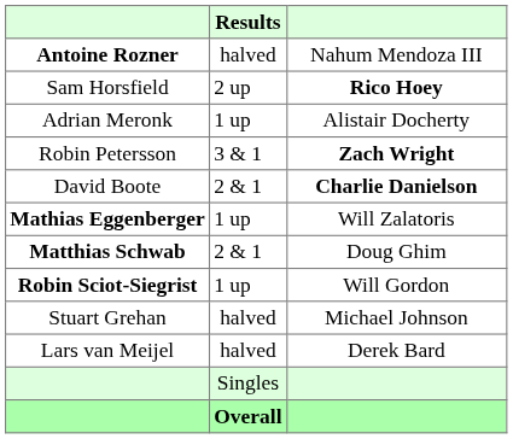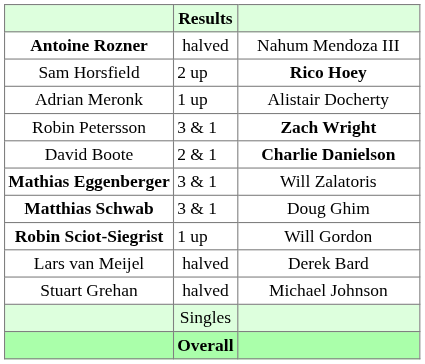Mathias Eggenberger | Results: 1 up -> 3 & 1
Matthias Schwab | Results: 2 & 1 -> 3 & 1
rows swapped: Lars van Meijel <-> Stuart Grehan
